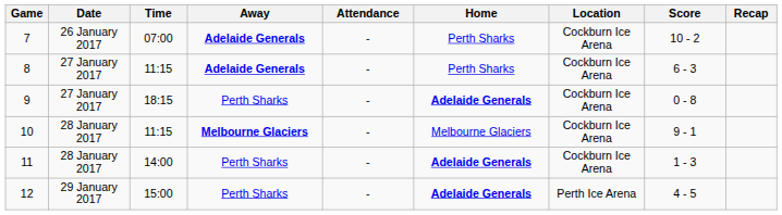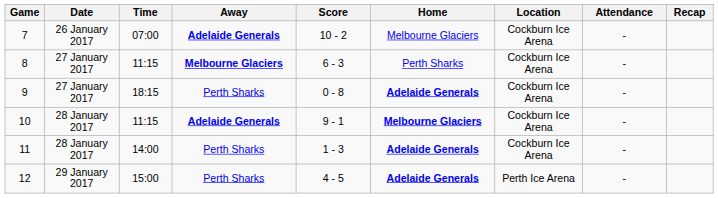columns swapped: Score <-> Attendance
7 | Home: Perth Sharks -> Melbourne Glaciers
8 | Away: Adelaide Generals -> Melbourne Glaciers
10 | Away: Melbourne Glaciers -> Adelaide Generals
10 | Home: normal -> bold
